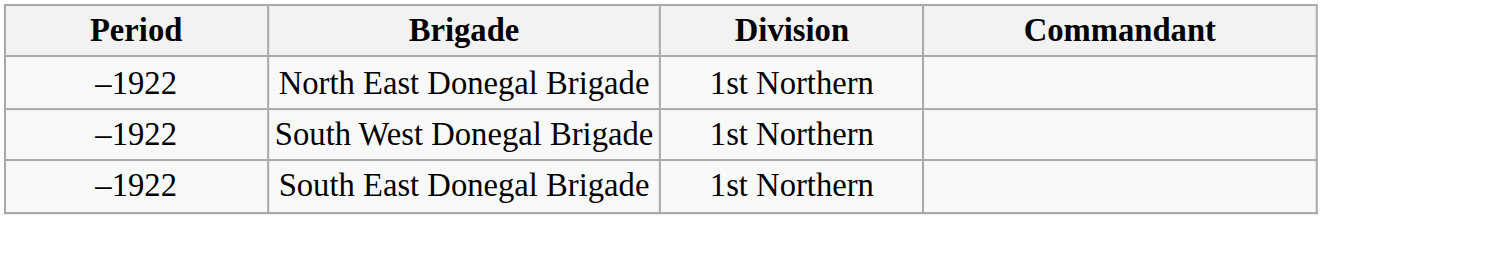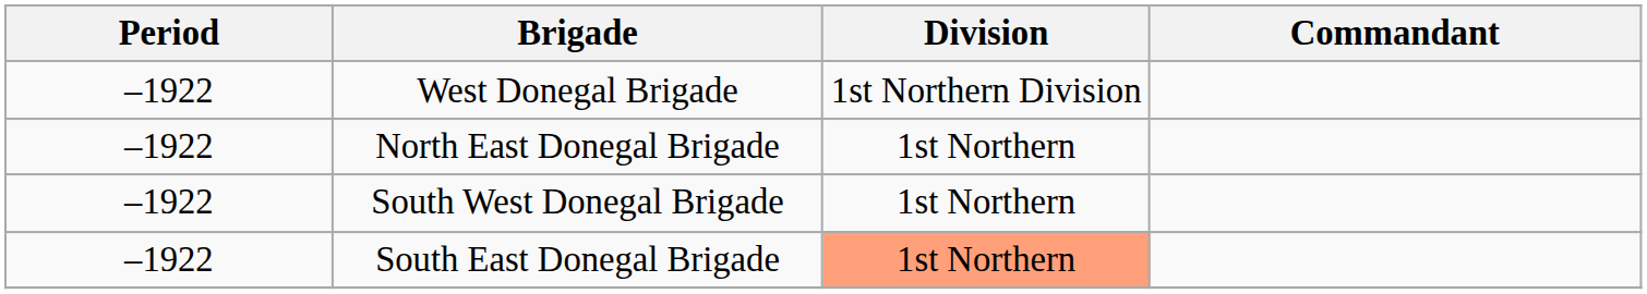+ row: –1922 | West Donegal Brigade | 1st Northern Division
South East Donegal Brigade | Division: no background -> lightsalmon background
